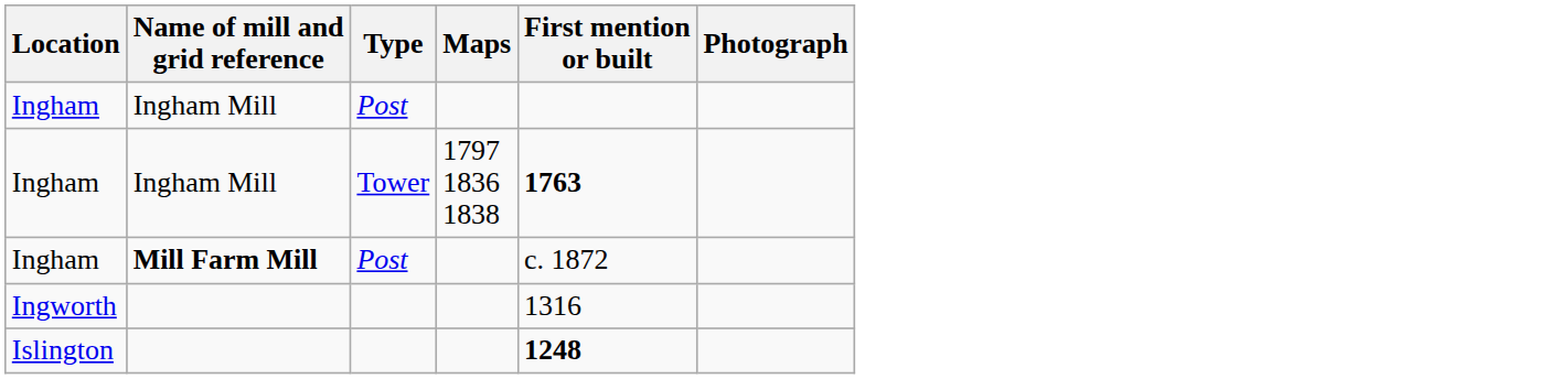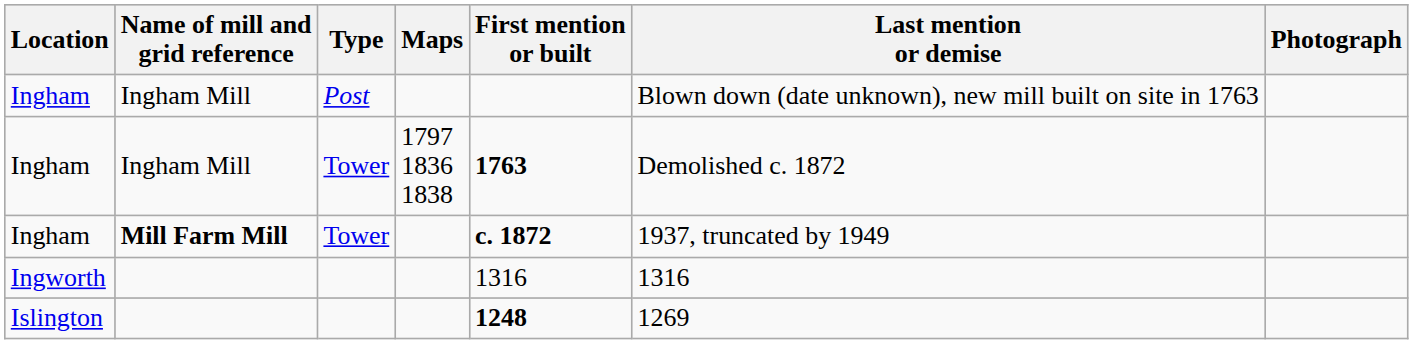+ column: Last mention or demise | Blown down (date unknown), new mill built on site in 1763 | Demolished c. 1872 | 1937, truncated by 1949 | 1316 | 1269
Ingham / Mill Farm Mill | Type: Post -> Tower
Ingham / Mill Farm Mill | First mention or built: normal -> bold
